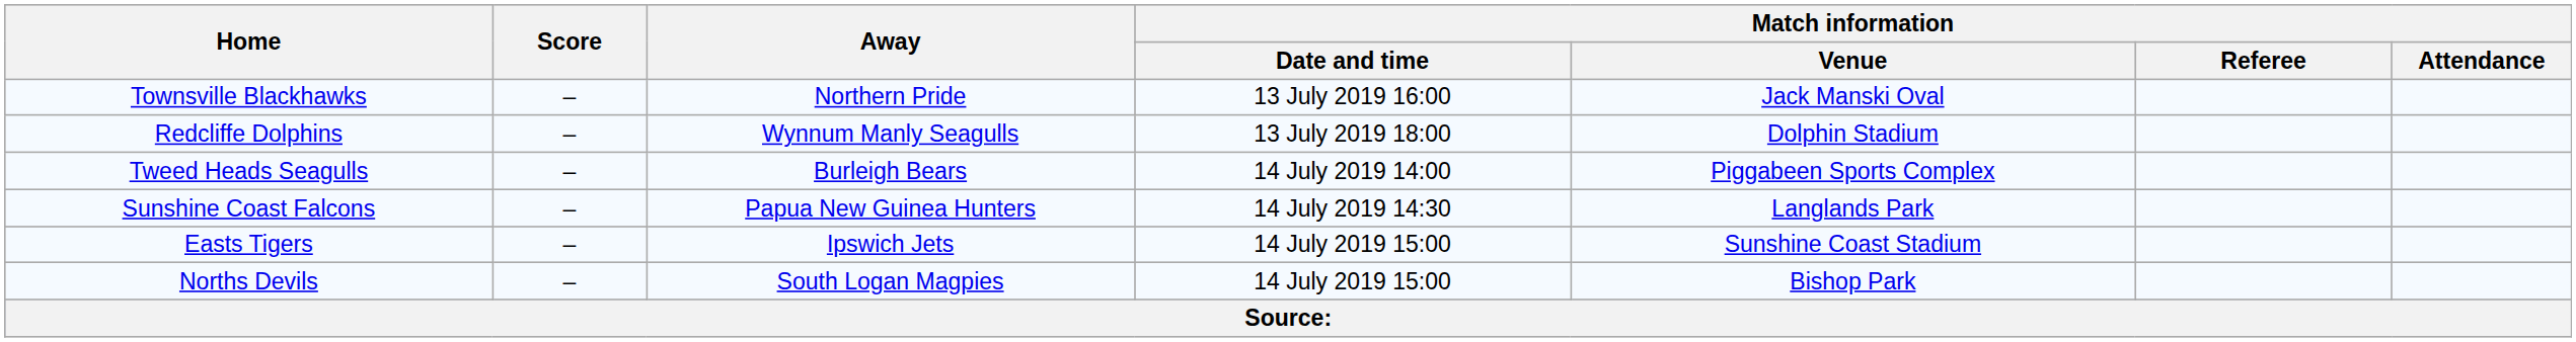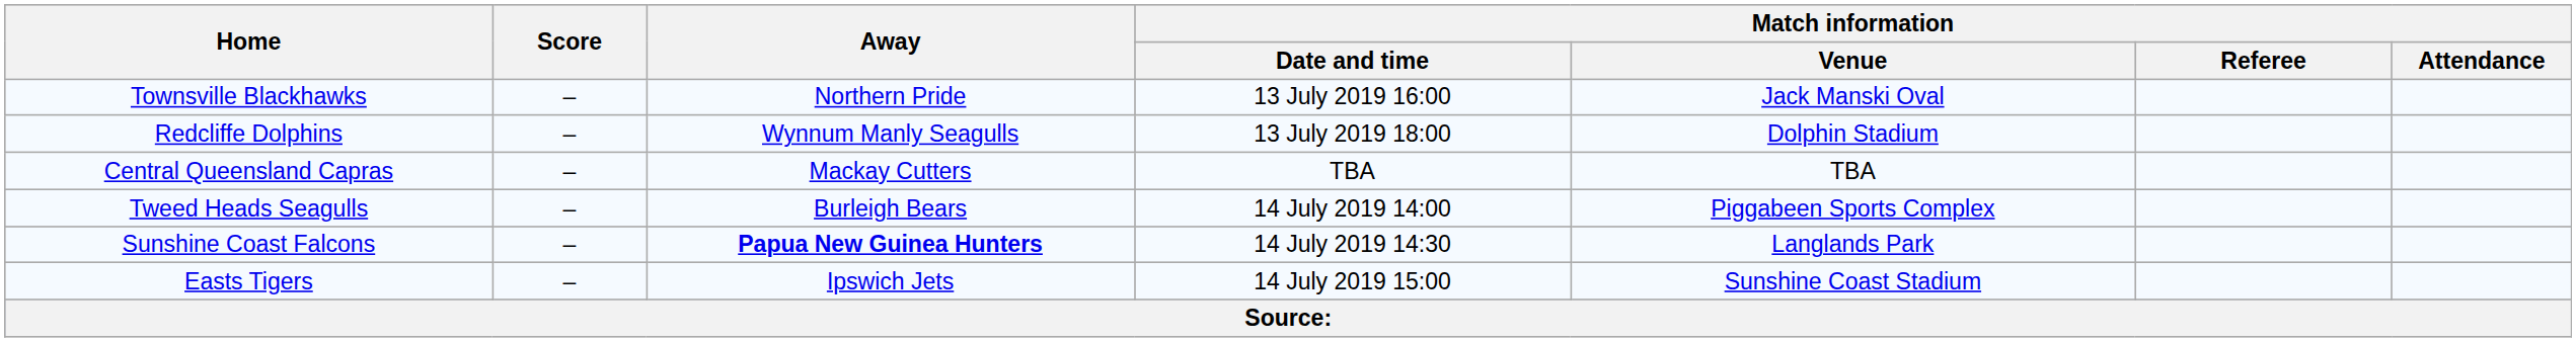+ row: Central Queensland Capras | – | Mackay Cutters | TBA | TBA
Sunshine Coast Falcons | Away: normal -> bold
- row: Norths Devils | – | South Logan Magpies | 14 July 2019 15:00 | Bishop Park
